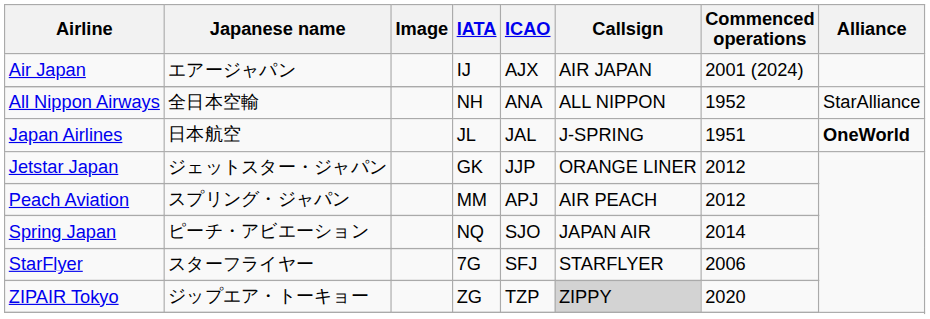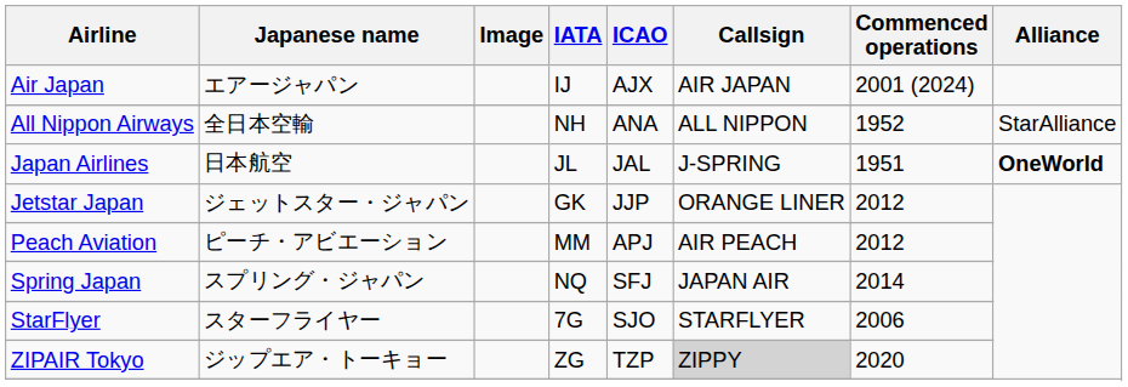Peach Aviation | Japanese name: スプリング・ジャパン -> ピーチ・アビエーション
Spring Japan | Japanese name: ピーチ・アビエーション -> スプリング・ジャパン
Spring Japan | ICAO: SJO -> SFJ
StarFlyer | ICAO: SFJ -> SJO
